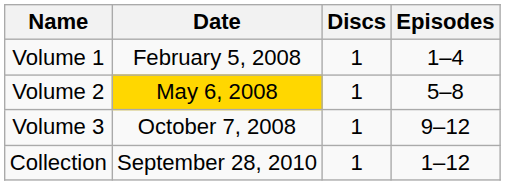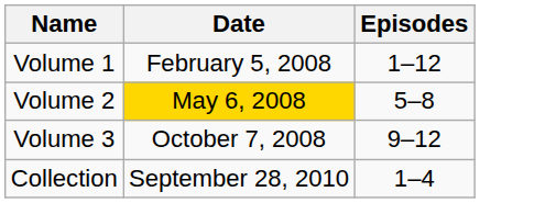- column: Discs | 1 | 1 | 1 | 1
Volume 1 | Episodes: 1–4 -> 1–12
Collection | Episodes: 1–12 -> 1–4
